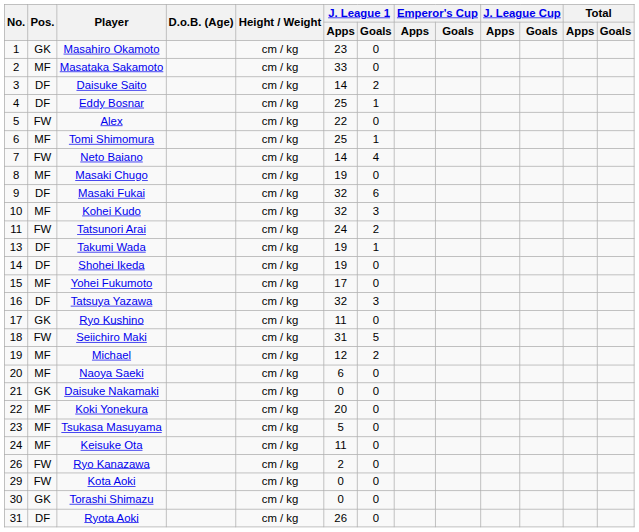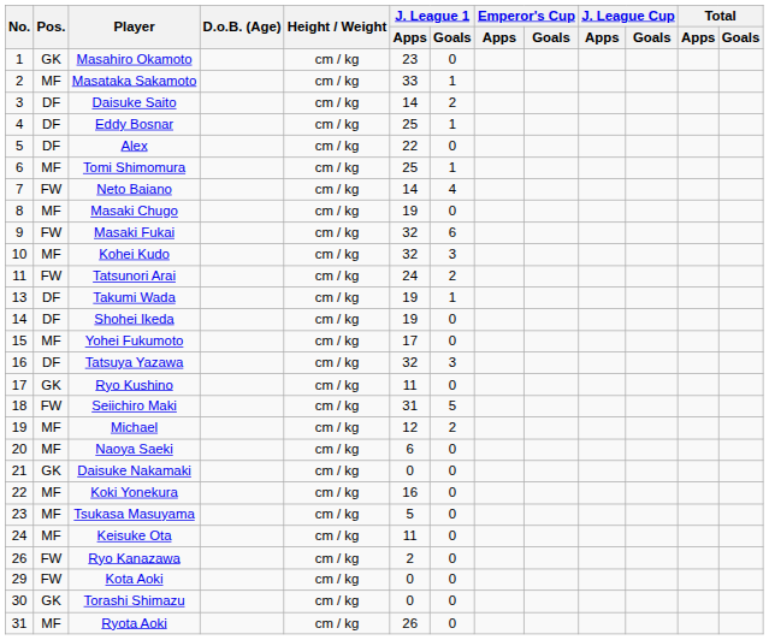Masataka Sakamoto | J. League 1 / Goals: 0 -> 1
Alex | Pos.: FW -> DF
Masaki Fukai | Pos.: DF -> FW
Koki Yonekura | J. League 1 / Apps: 20 -> 16
Ryota Aoki | Pos.: DF -> MF
